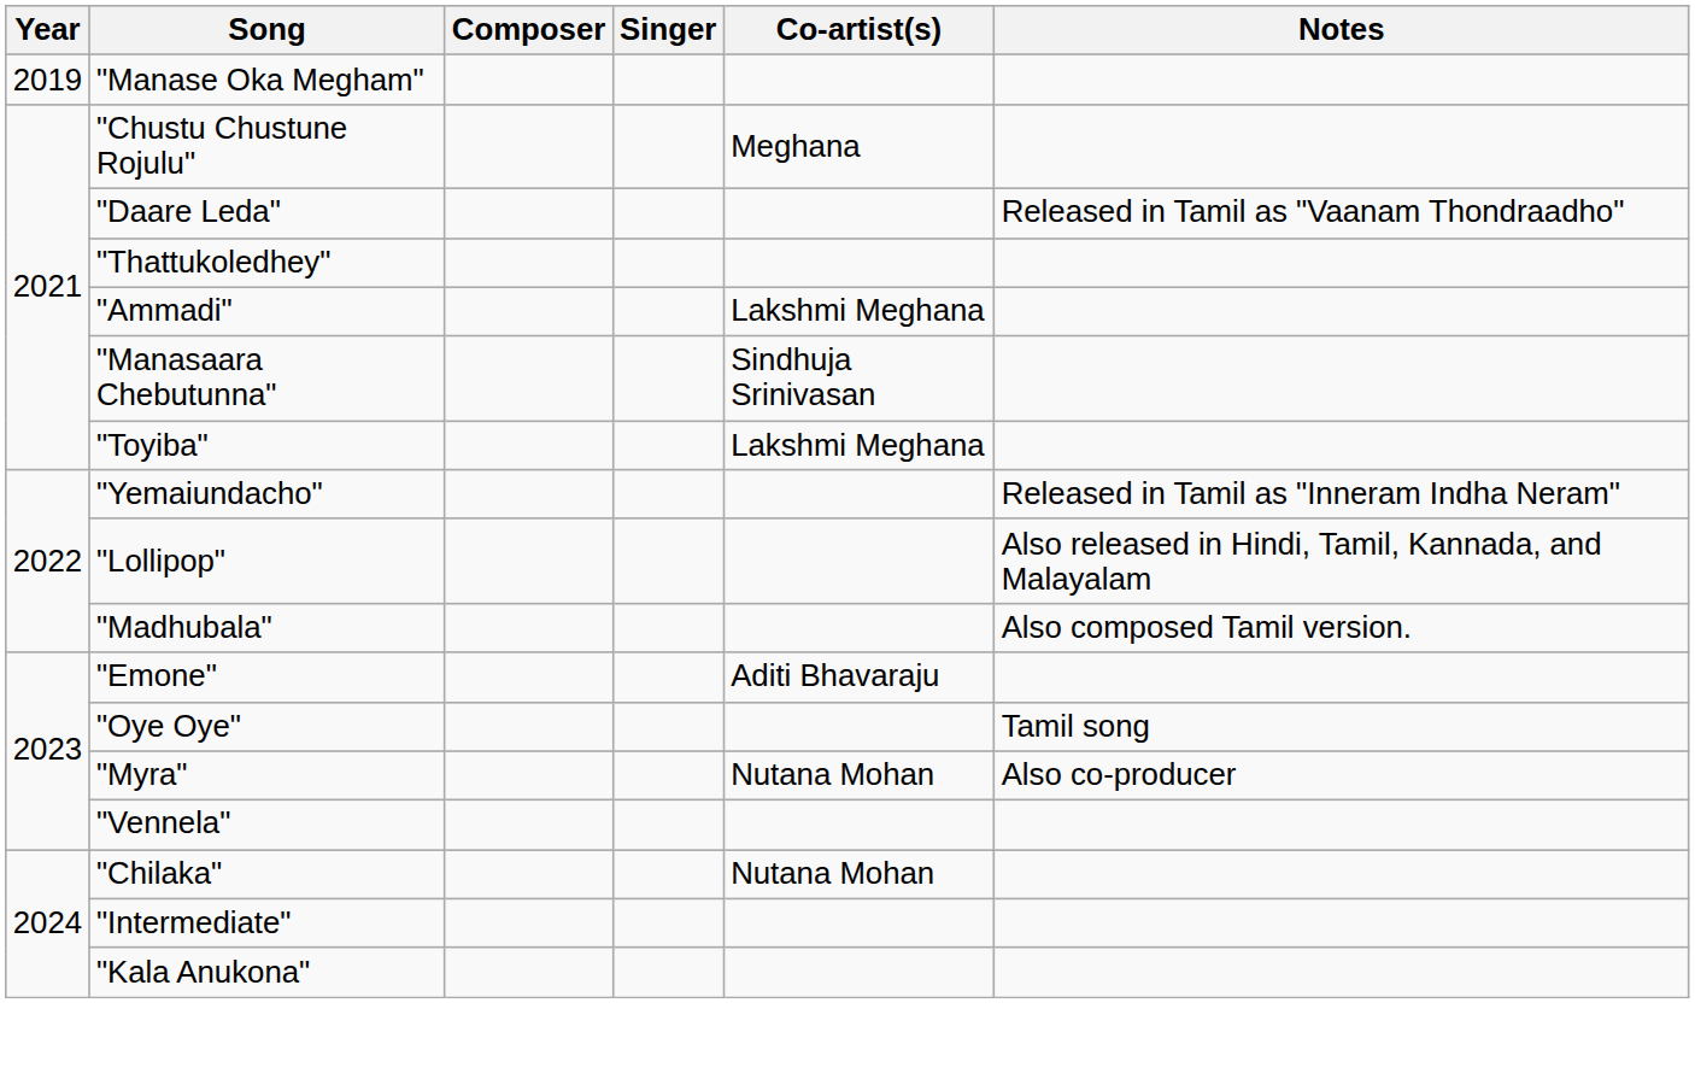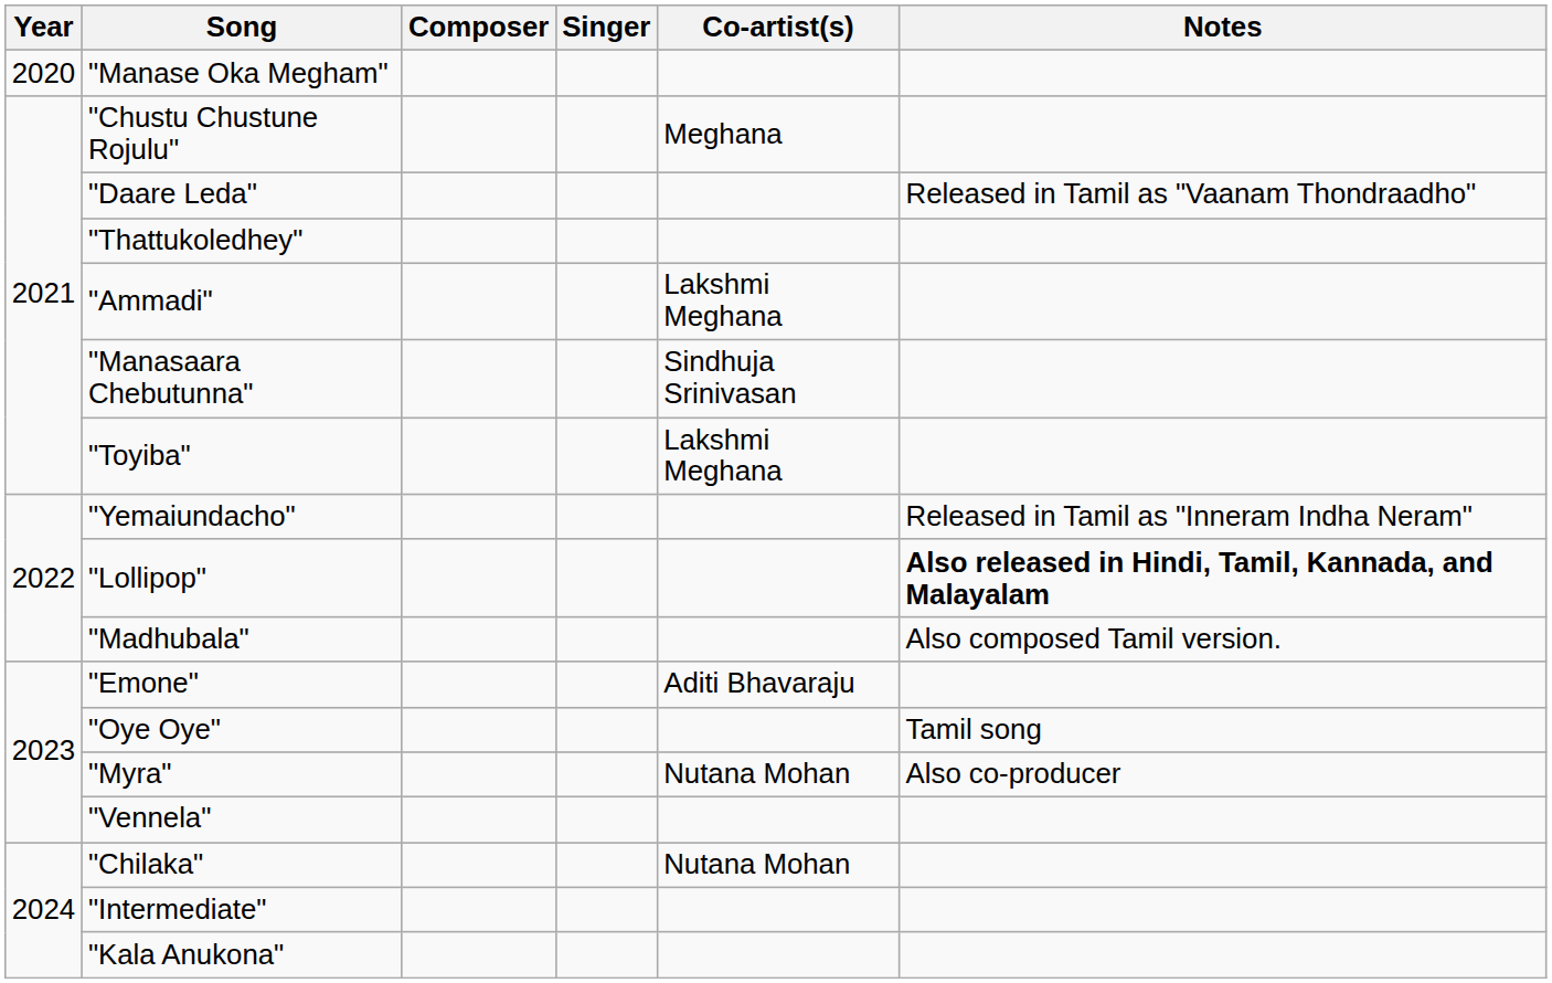"Manase Oka Megham" | Year: 2019 -> 2020
"Lollipop" | Notes: normal -> bold
